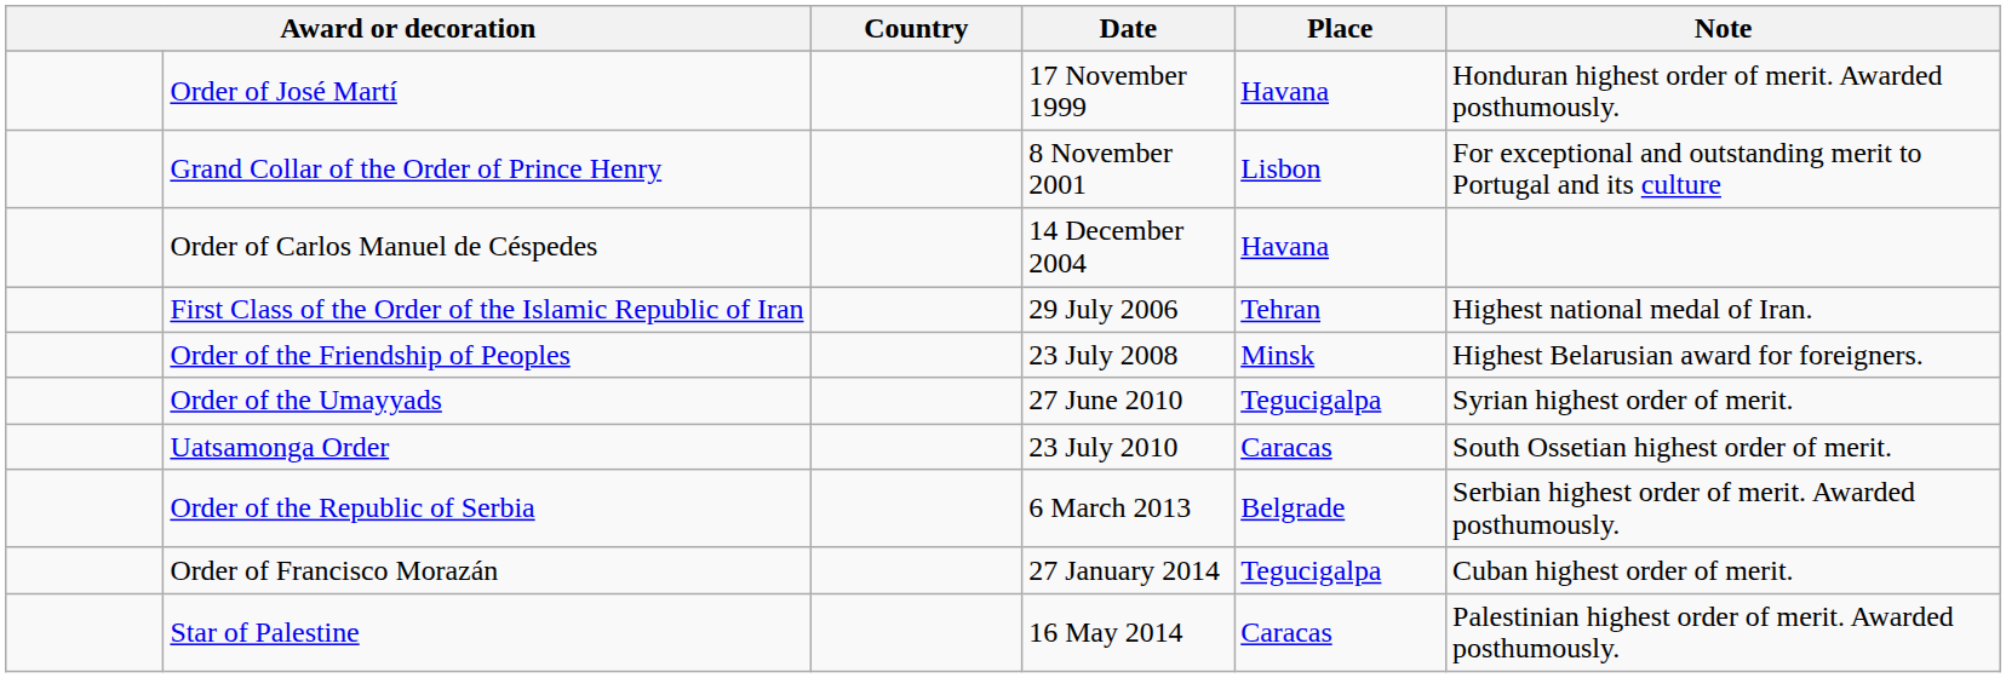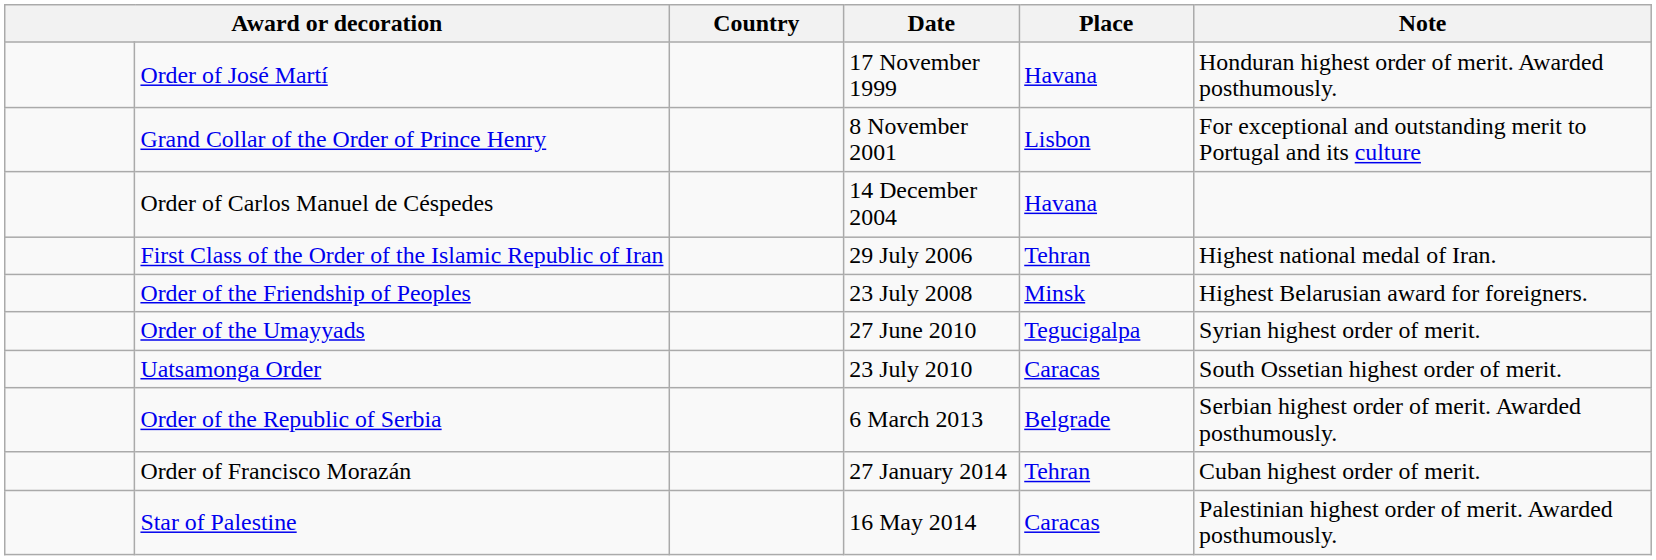Order of Francisco Morazán | Place: Tegucigalpa -> Tehran
